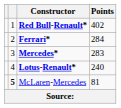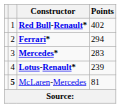Ferrari* | Points: 284 -> 294
Lotus-Renault* | Points: 240 -> 239
